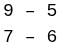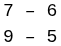rows swapped: 9 – 5 <-> 7 – 6
